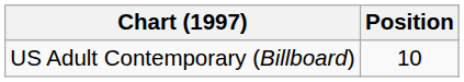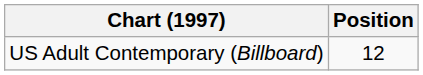US Adult Contemporary (Billboard) | Position: 10 -> 12
